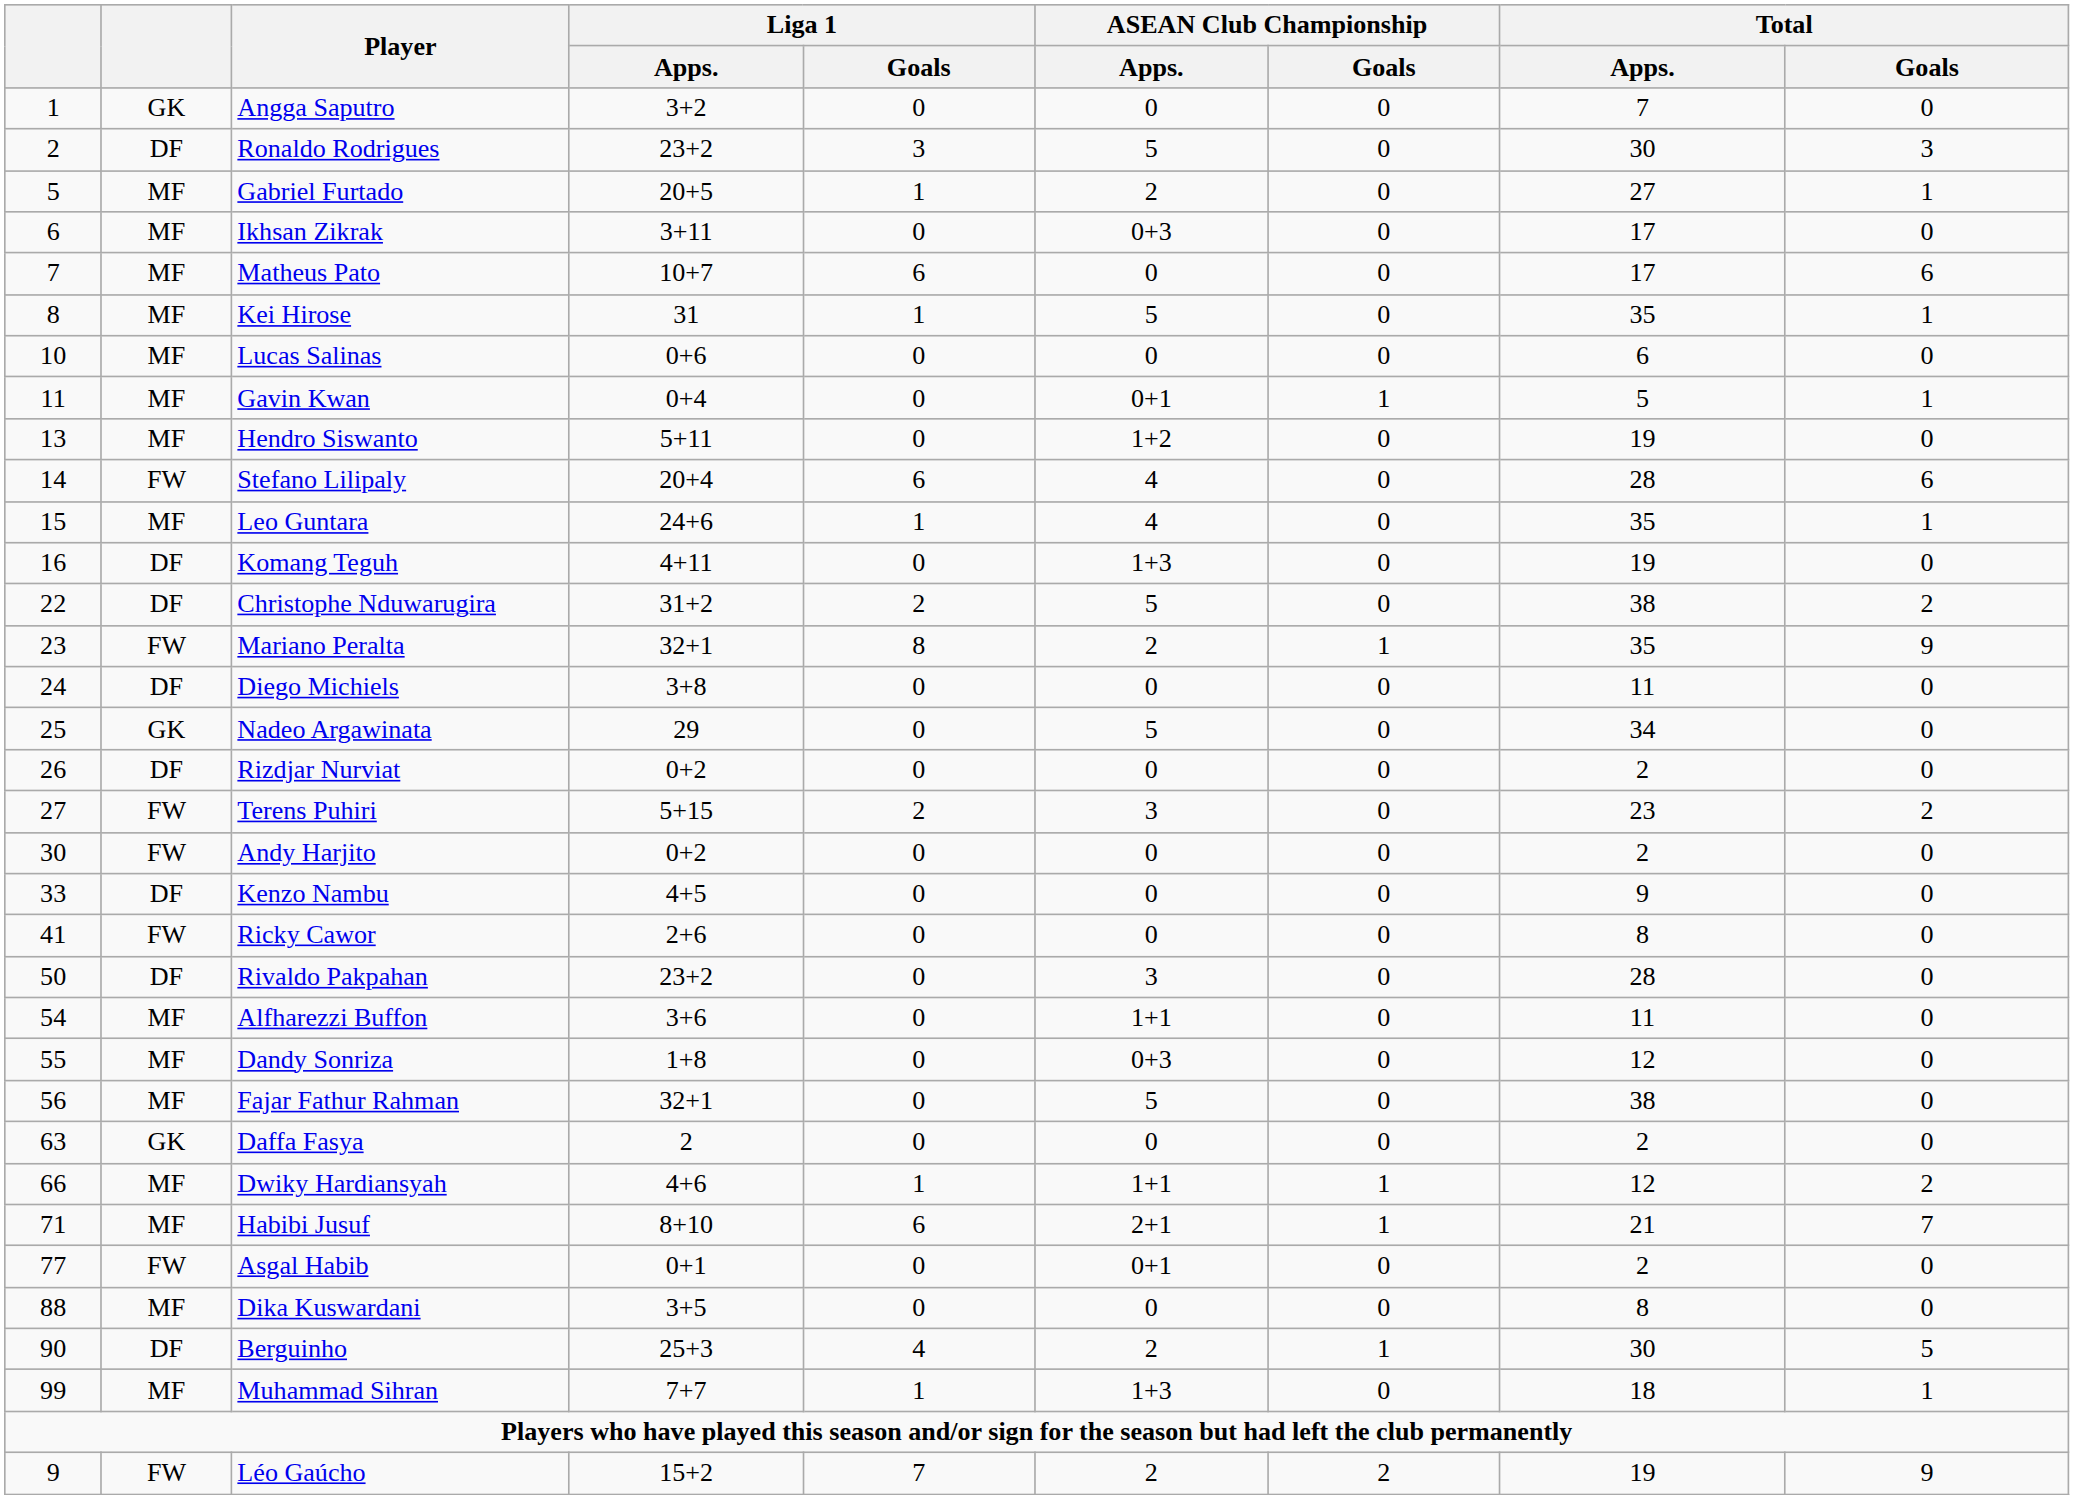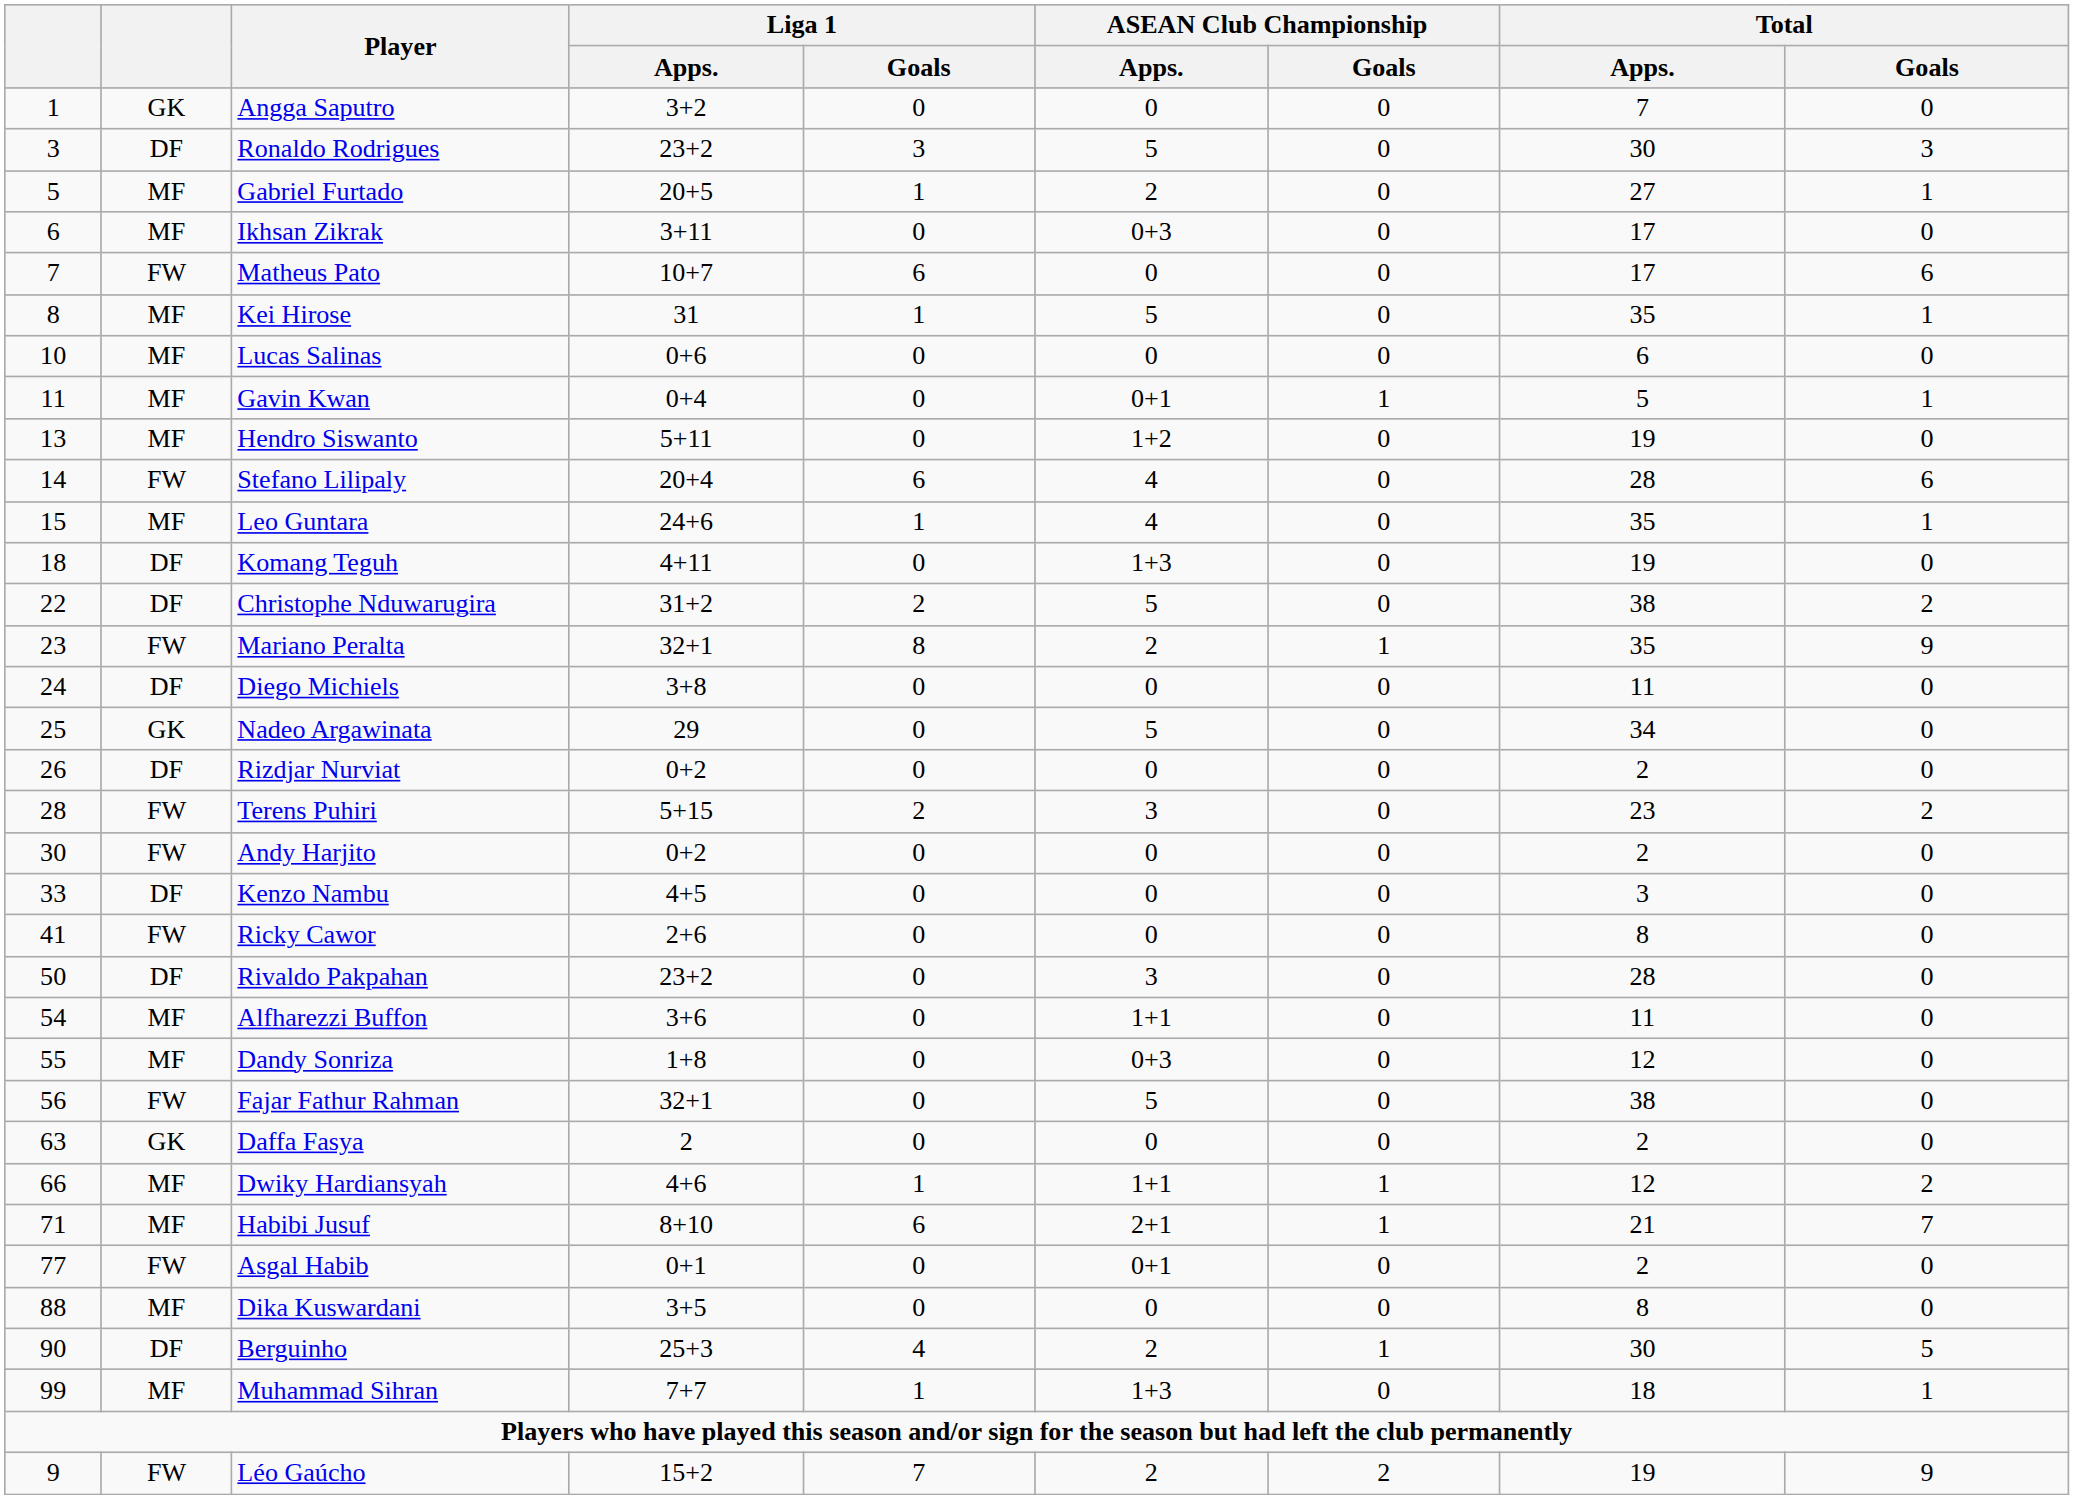Ronaldo Rodrigues | column 1: 2 -> 3
Matheus Pato | column 2: MF -> FW
Komang Teguh | column 1: 16 -> 18
Terens Puhiri | column 1: 27 -> 28
Kenzo Nambu | Total / Apps.: 9 -> 3
Fajar Fathur Rahman | column 2: MF -> FW
